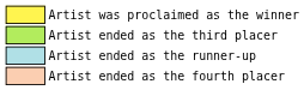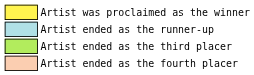rows swapped: Artist ended as the runner-up <-> Artist ended as the third placer
